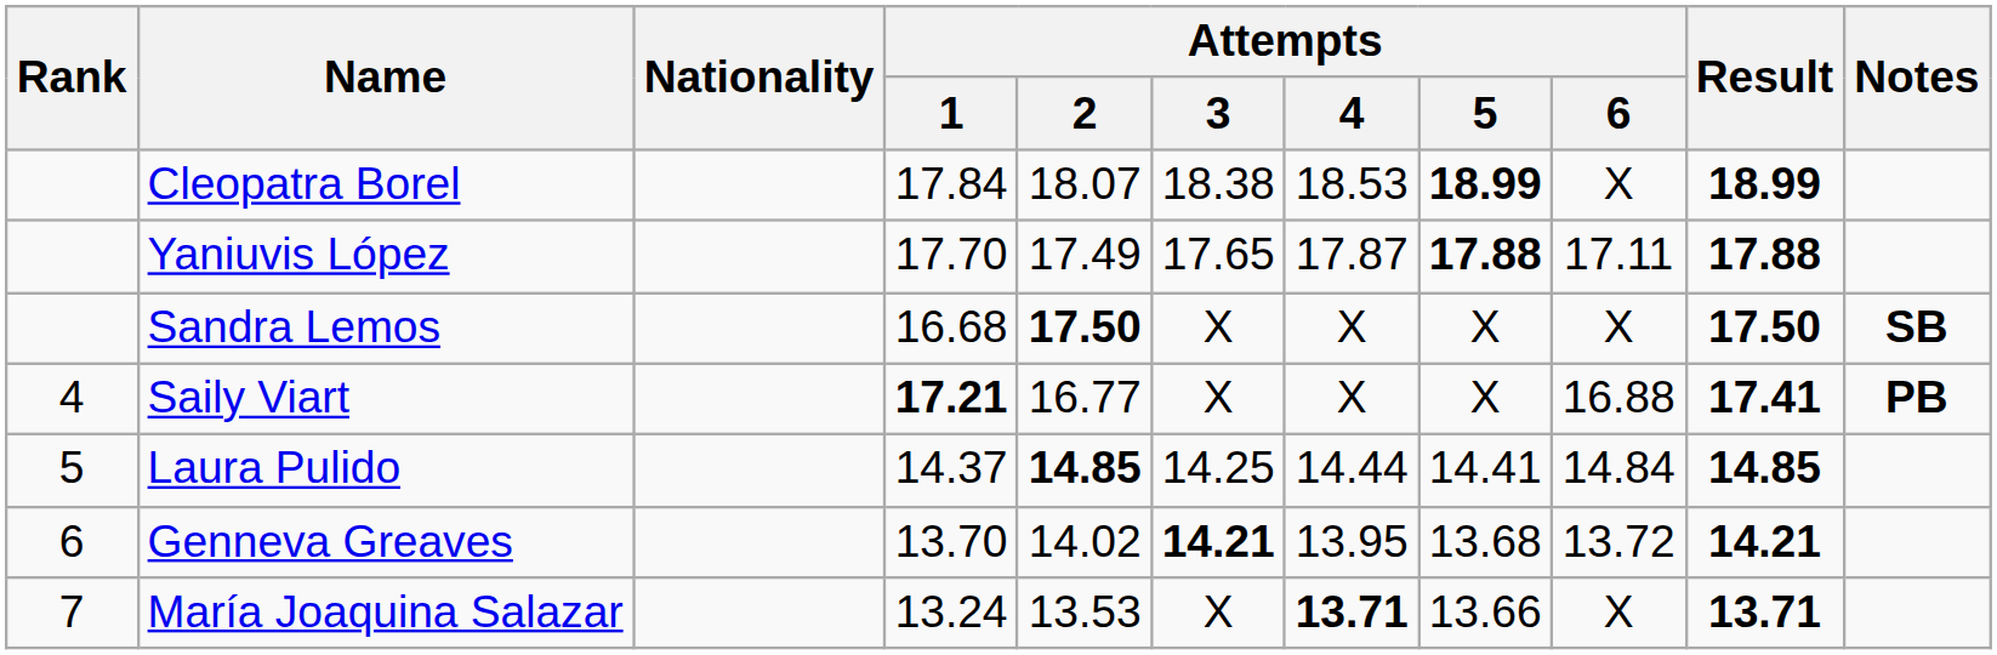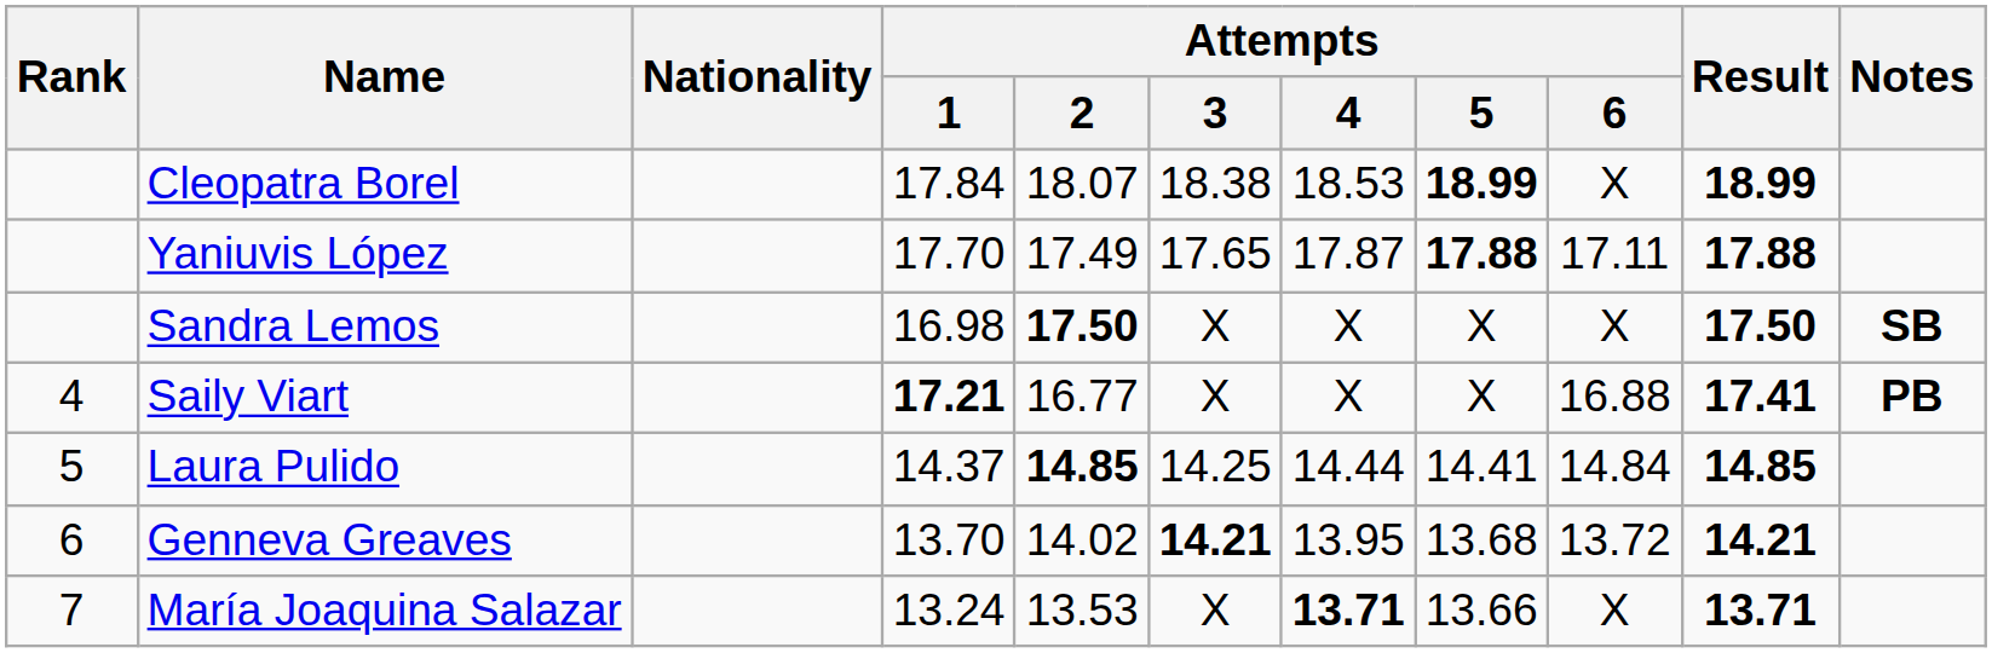Sandra Lemos | Attempts / 1: 16.68 -> 16.98
